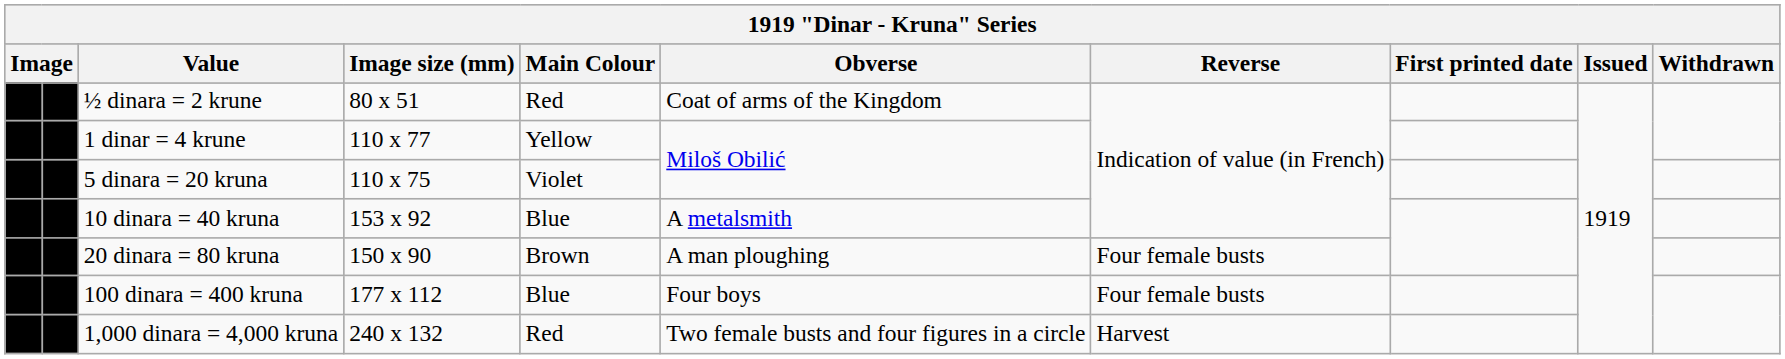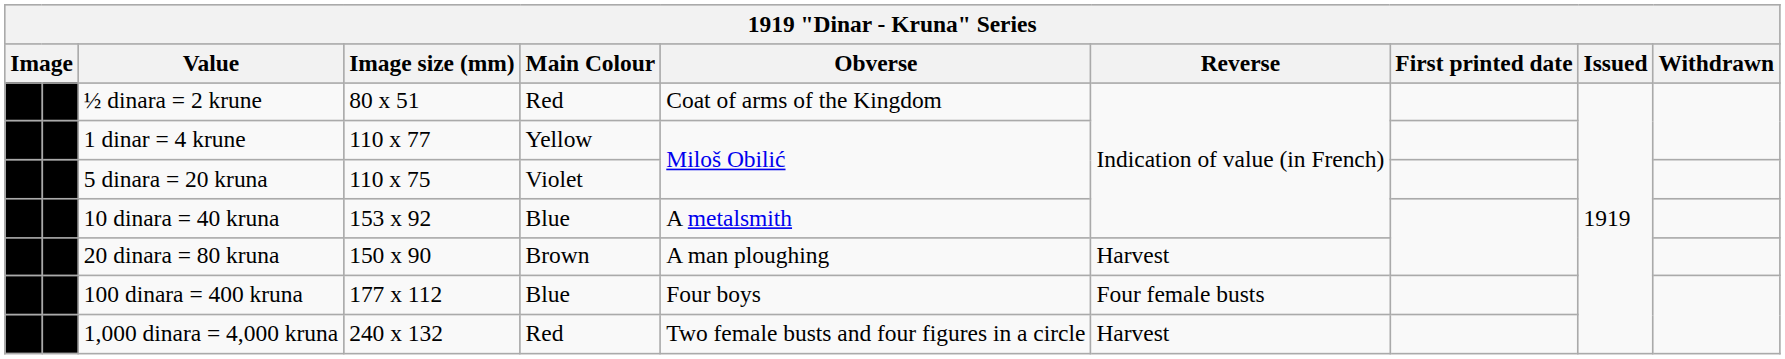20 dinara = 80 kruna | Reverse: Four female busts -> Harvest
